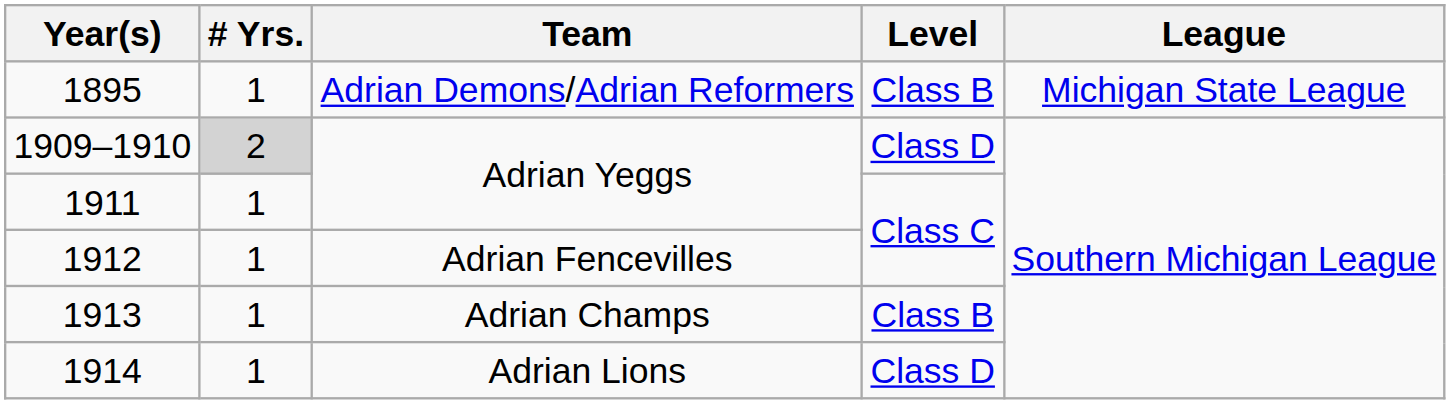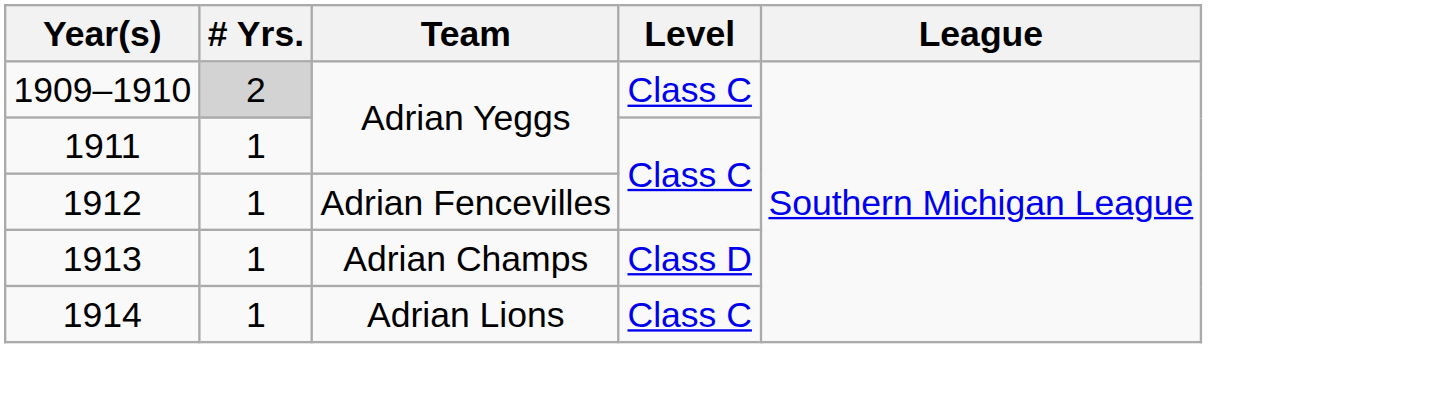- row: 1895 | 1 | Adrian Demons/Adrian Reformers | Class B | Michigan State League
1909–1910 | Level: Class D -> Class C
1913 | Level: Class B -> Class D
1914 | Level: Class D -> Class C
